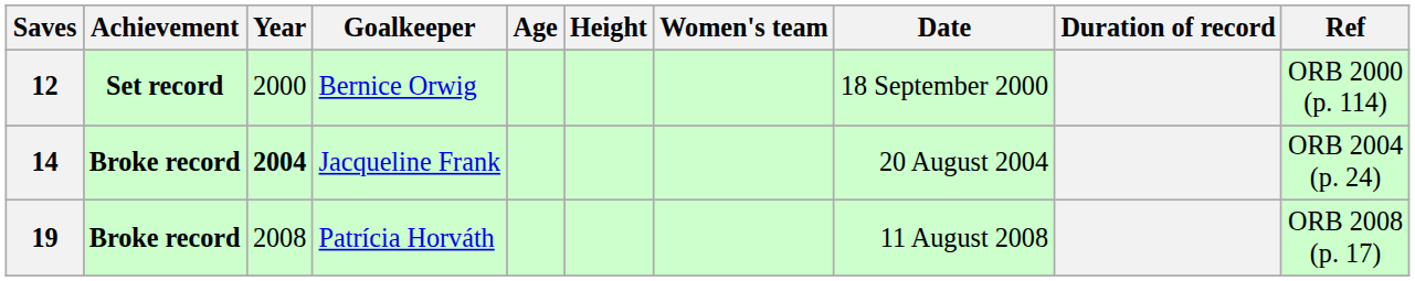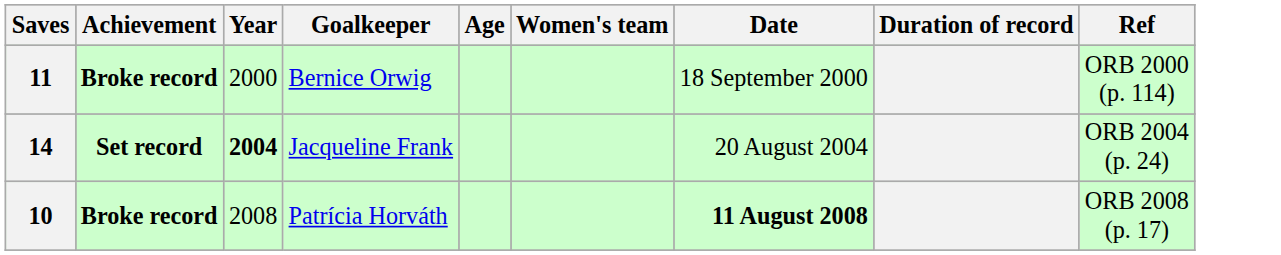- column: Height
Bernice Orwig | Saves: 12 -> 11
Bernice Orwig | Achievement: Set record -> Broke record
Jacqueline Frank | Achievement: Broke record -> Set record
Patrícia Horváth | Saves: 19 -> 10
Patrícia Horváth | Date: normal -> bold
